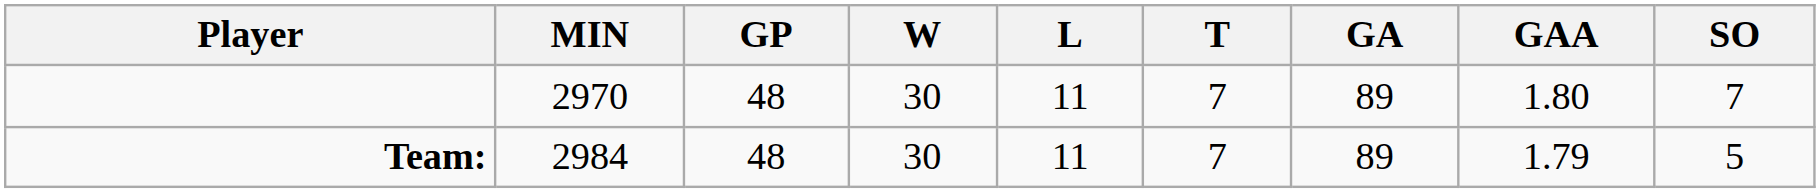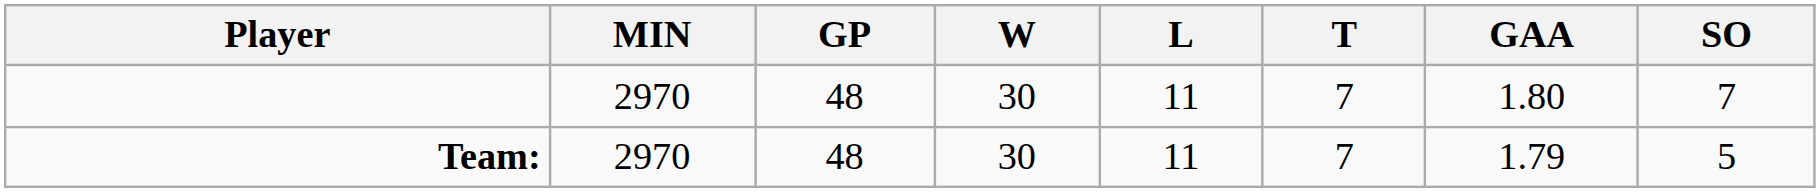- column: GA | 89 | 89
Team: | MIN: 2984 -> 2970
